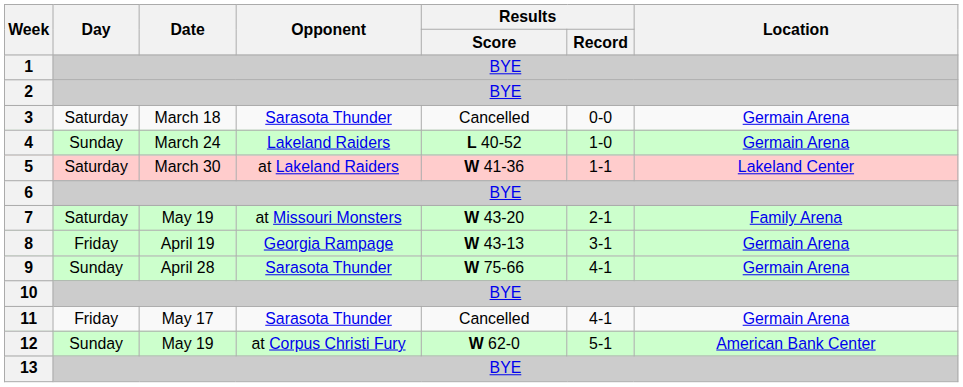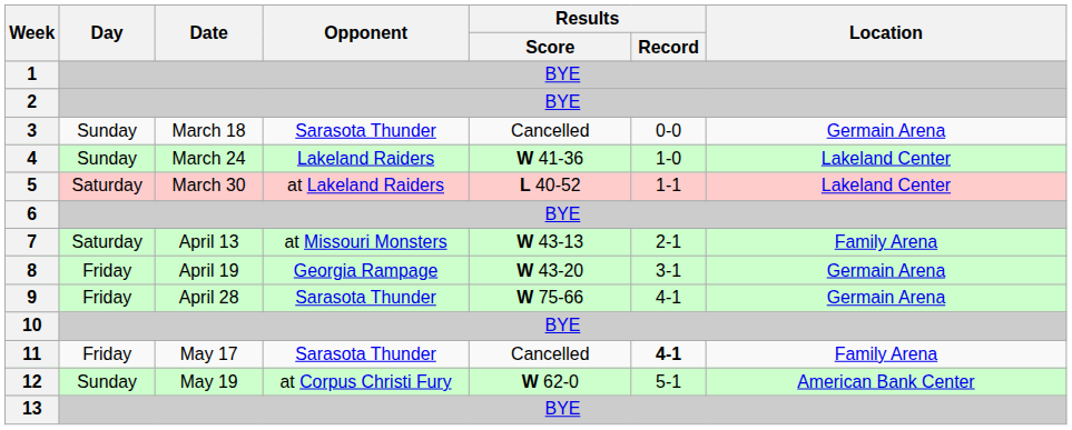3 | Day: Saturday -> Sunday
4 | Results / Score: L 40-52 -> W 41-36
4 | Location: Germain Arena -> Lakeland Center
5 | Results / Score: W 41-36 -> L 40-52
7 | Date: May 19 -> April 13
7 | Results / Score: W 43-20 -> W 43-13
8 | Results / Score: W 43-13 -> W 43-20
9 | Day: Sunday -> Friday
11 | Results / Record: normal -> bold
11 | Location: Germain Arena -> Family Arena
